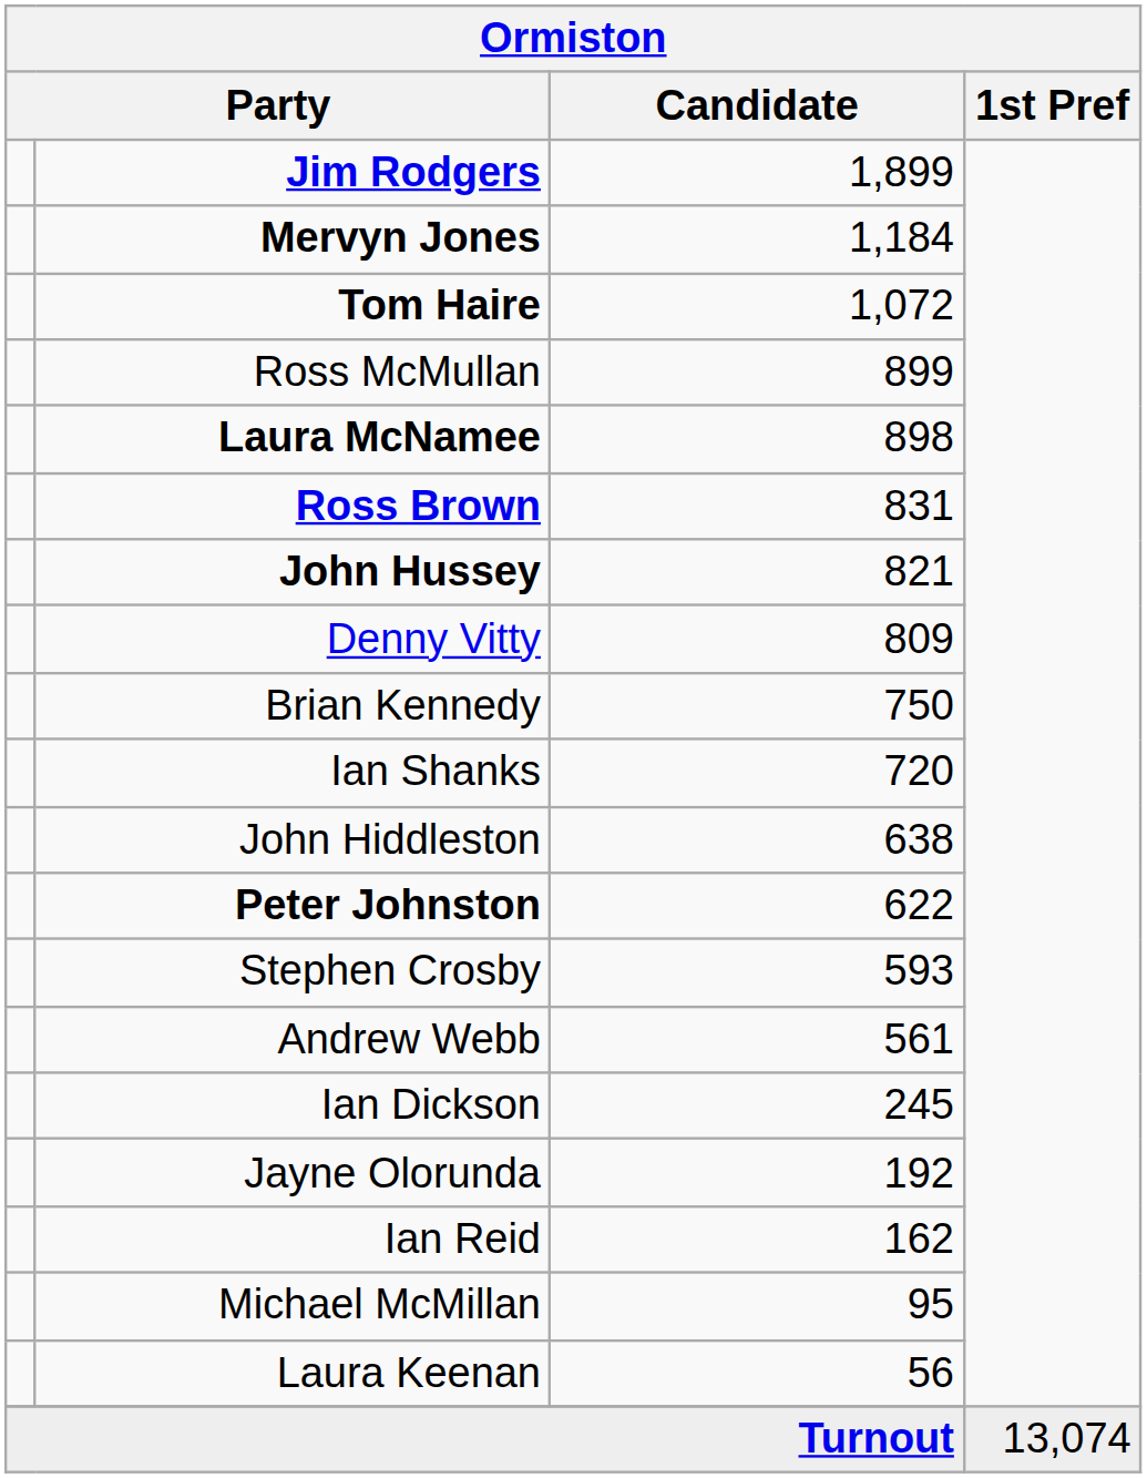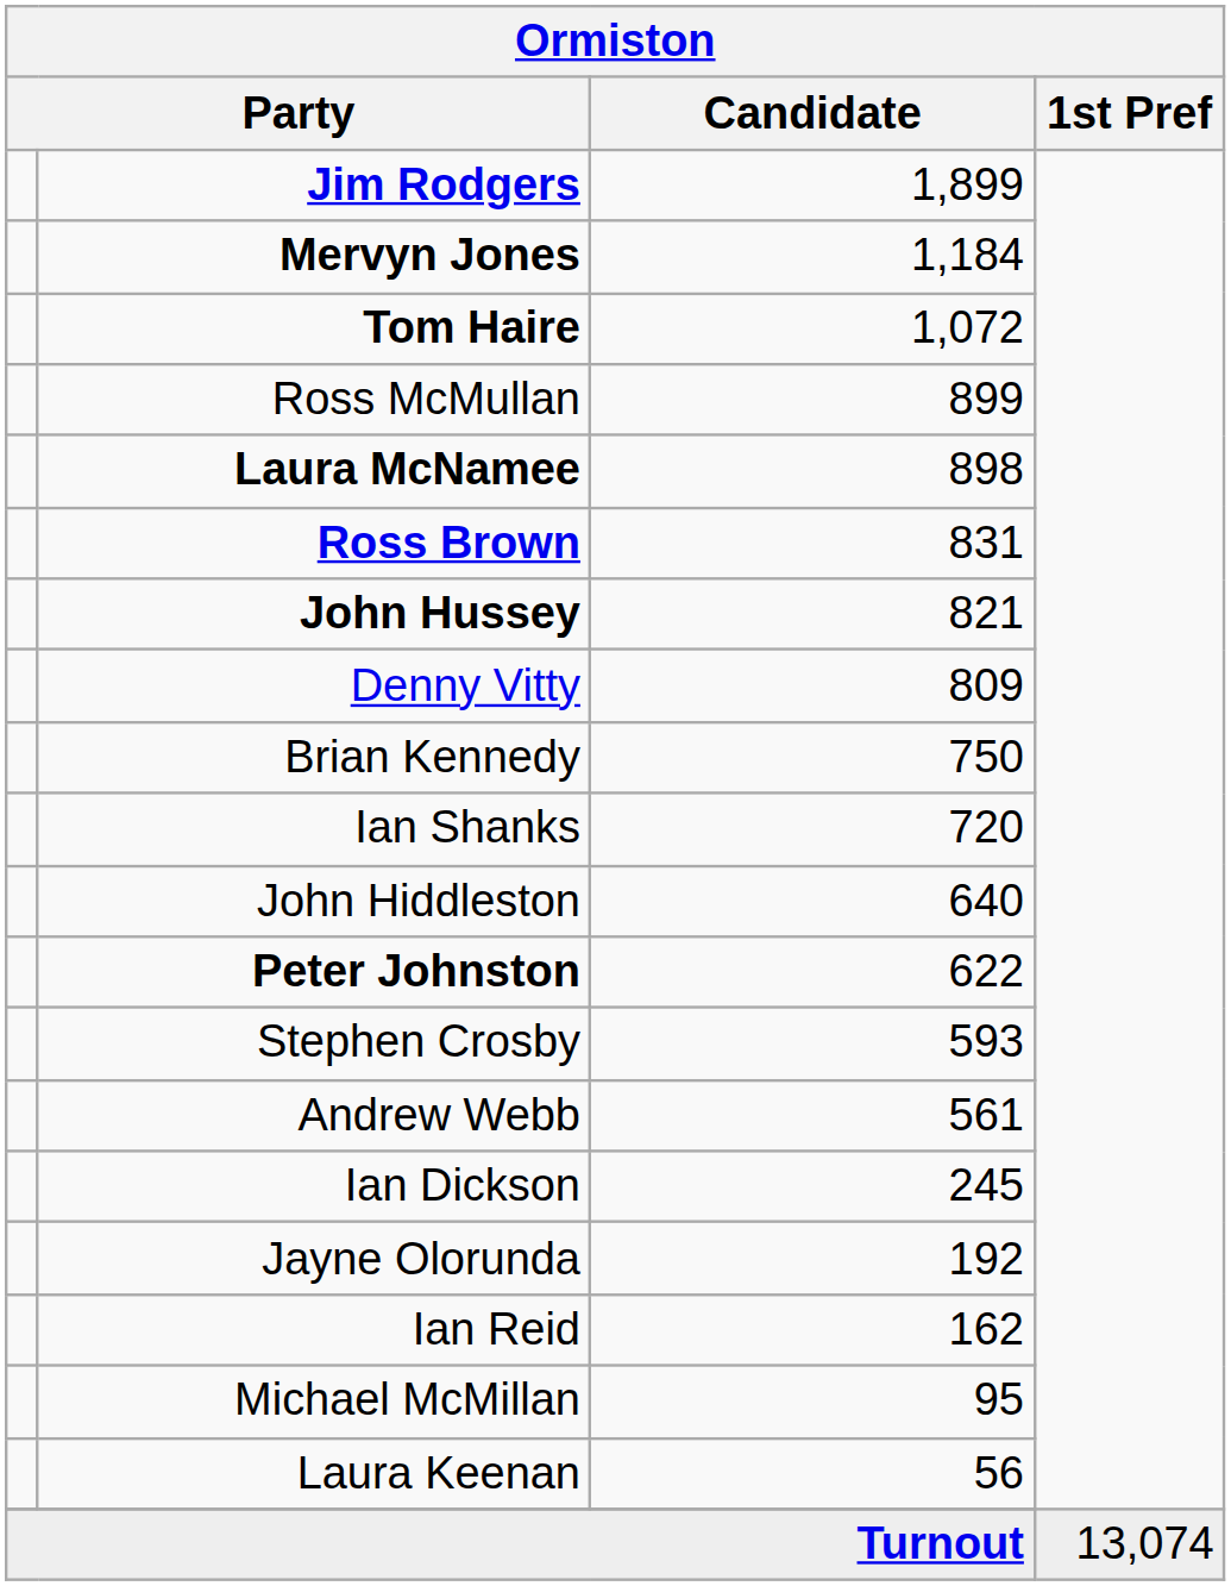John Hiddleston | Candidate: 638 -> 640
